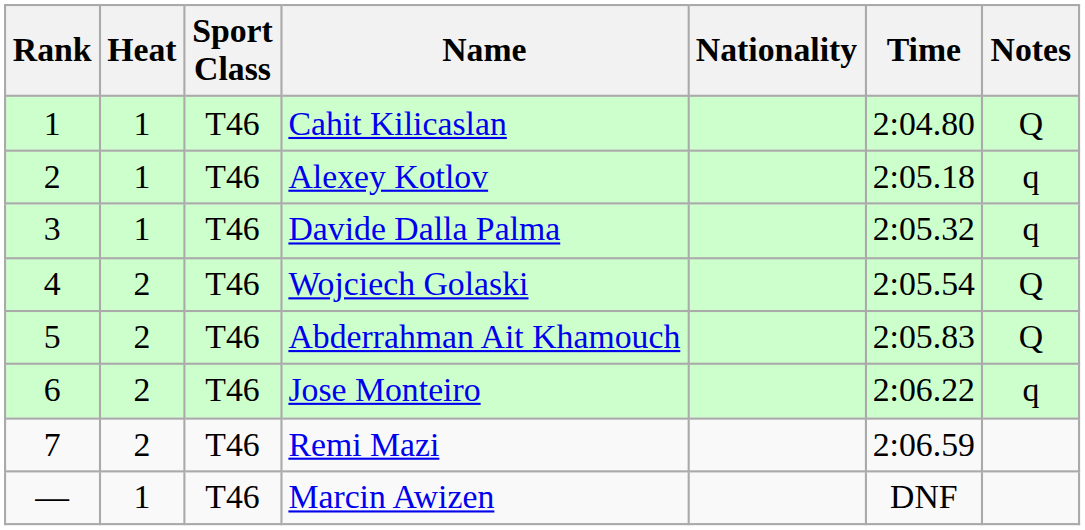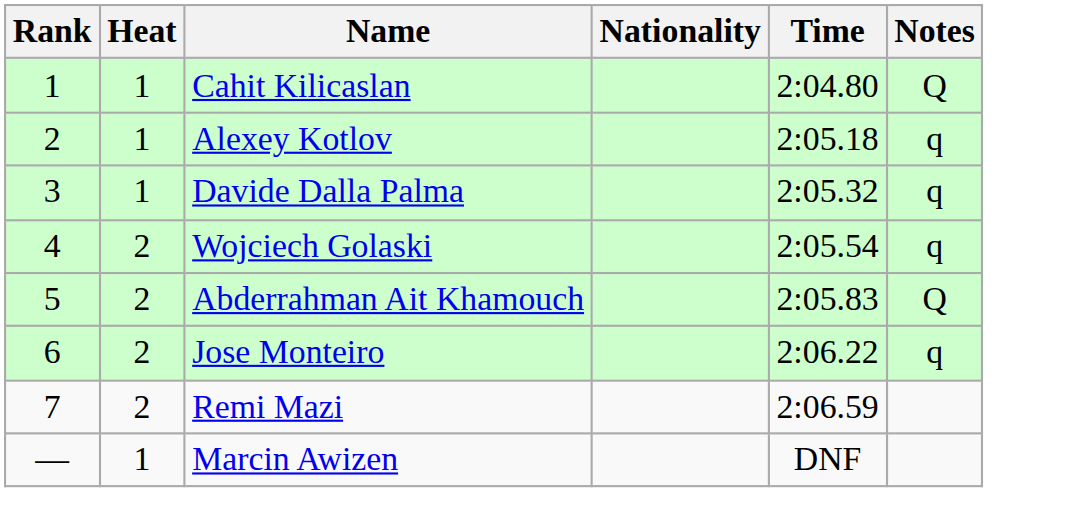- column: Sport Class | T46 | T46 | T46 | T46 | T46 | T46 | T46 | T46
Wojciech Golaski | Notes: Q -> q
